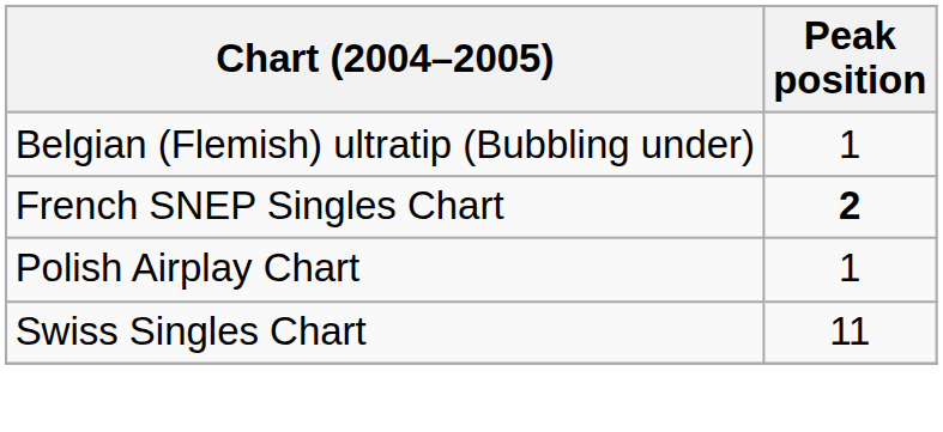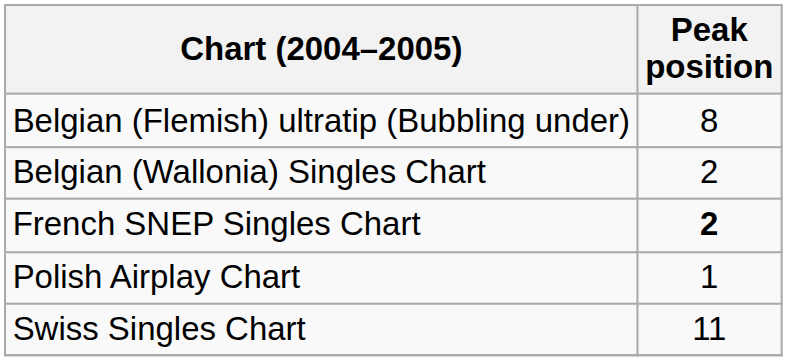Belgian (Flemish) ultratip (Bubbling under) | Peak position: 1 -> 8
+ row: Belgian (Wallonia) Singles Chart | 2
